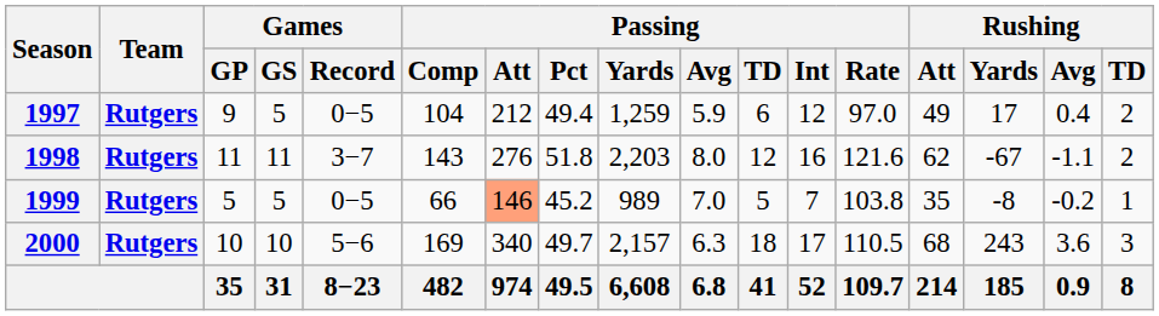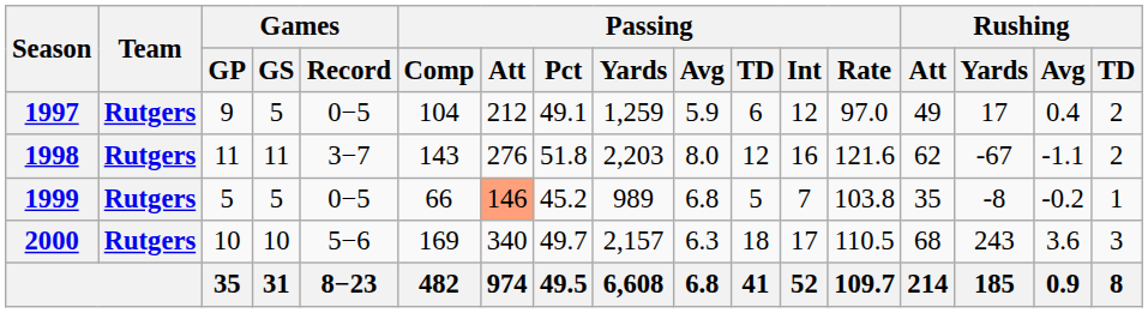1997 | Passing / Pct: 49.4 -> 49.1
1999 | Passing / Avg: 7.0 -> 6.8
